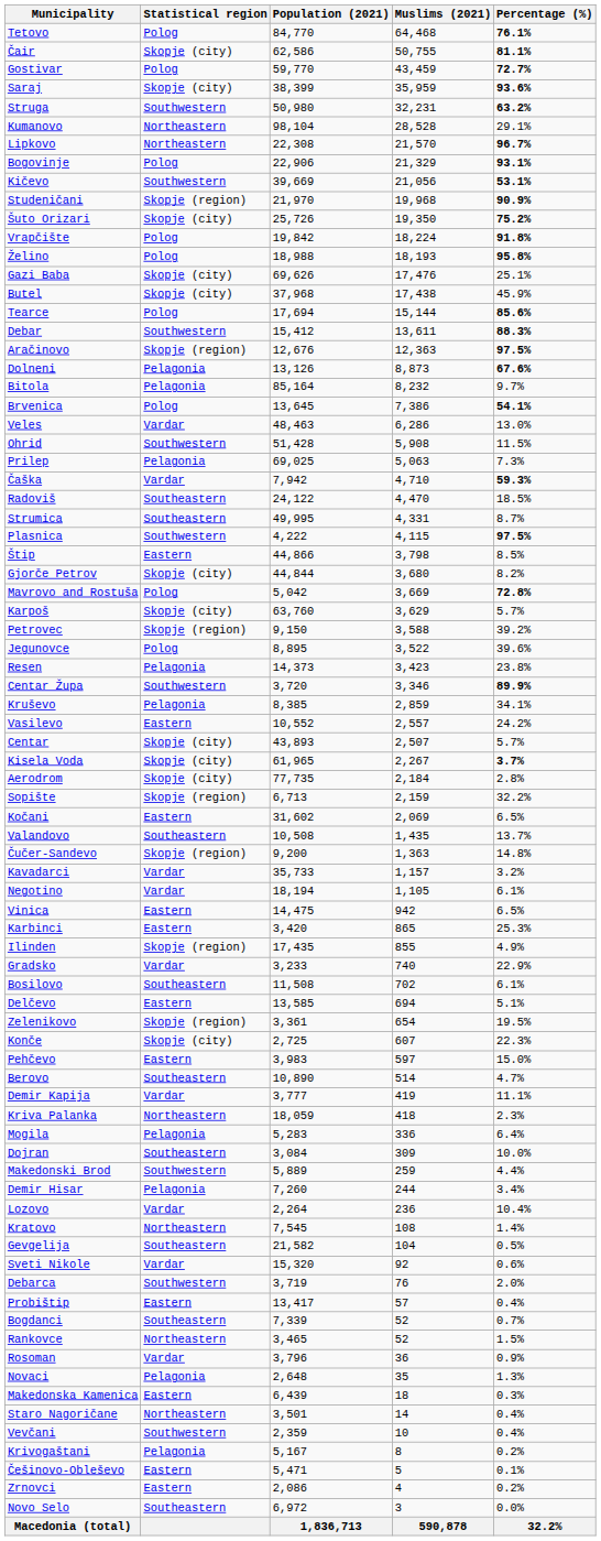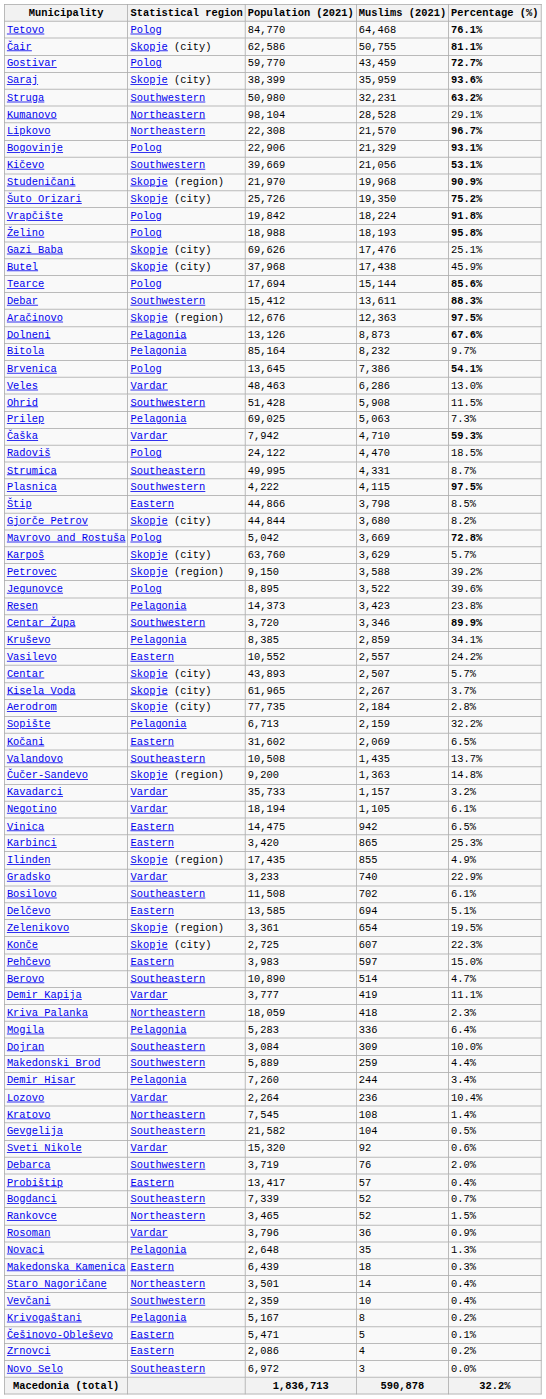Radoviš | Statistical region: Southeastern -> Polog
Kisela Voda | Percentage (%): bold -> normal
Sopište | Statistical region: Skopje (region) -> Pelagonia
